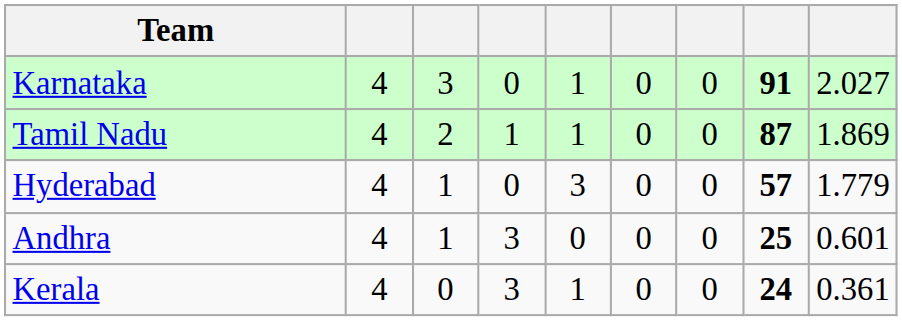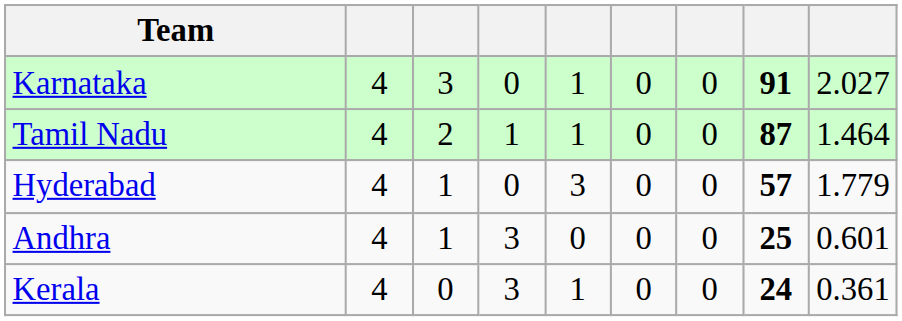Tamil Nadu | column 9: 1.869 -> 1.464
